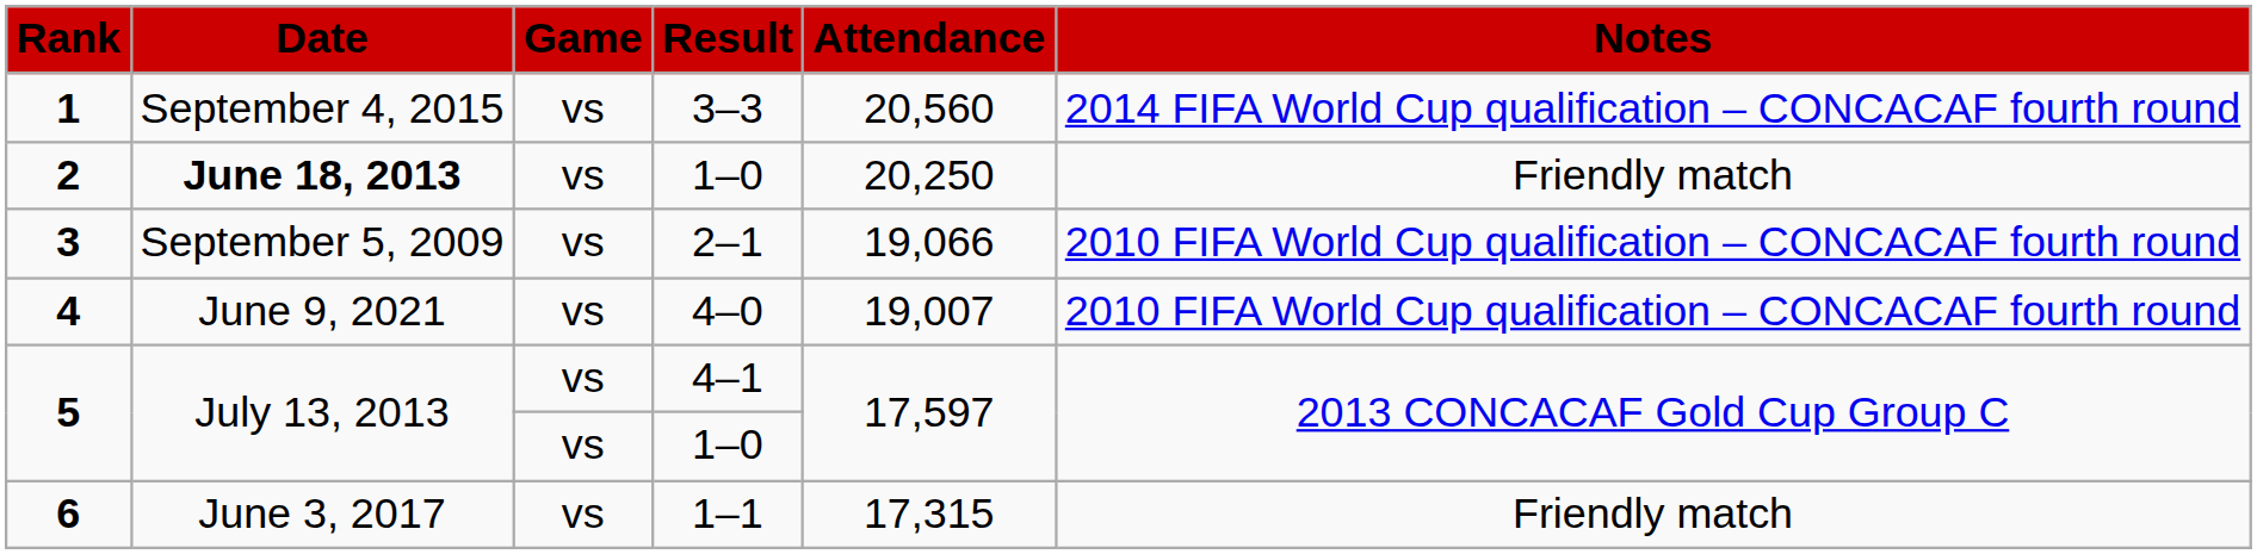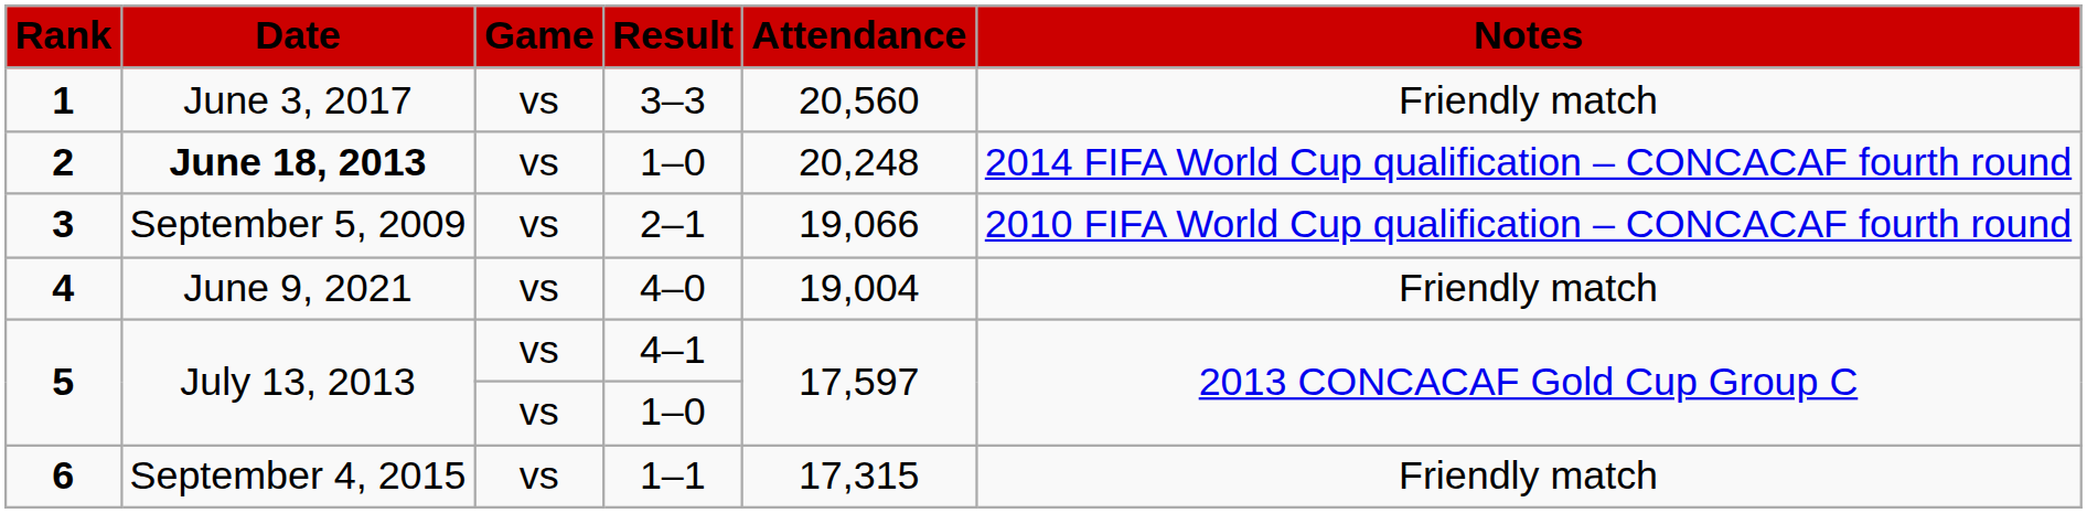1 | column 2: September 4, 2015 -> June 3, 2017
1 | column 6: 2014 FIFA World Cup qualification – CONCACAF fourth round -> Friendly match
2 | column 5: 20,250 -> 20,248
2 | column 6: Friendly match -> 2014 FIFA World Cup qualification – CONCACAF fourth round
4 | column 5: 19,007 -> 19,004
4 | column 6: 2010 FIFA World Cup qualification – CONCACAF fourth round -> Friendly match
6 | column 2: June 3, 2017 -> September 4, 2015
